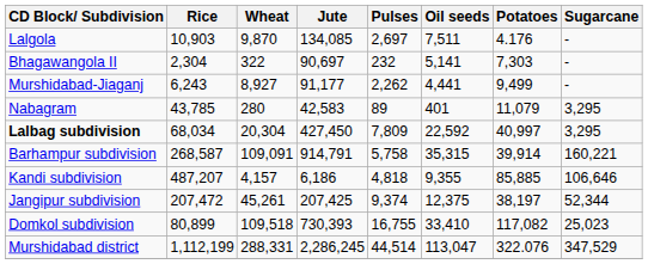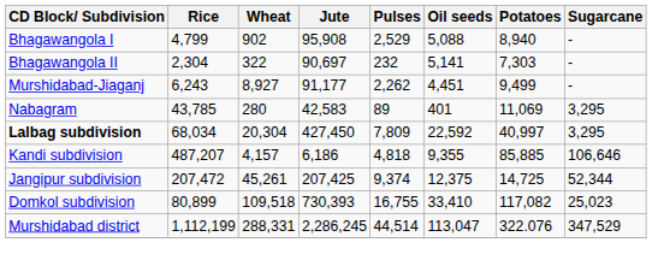- row: Lalgola | 10,903 | 9,870 | 134,085 | 2,697 | 7,511 | 4.176 | -
+ row: Bhagawangola I | 4,799 | 902 | 95,908 | 2,529 | 5,088 | 8,940 | -
Murshidabad-Jiaganj | Oil seeds: 4,441 -> 4,451
Nabagram | Potatoes: 11,079 -> 11,069
- row: Barhampur subdivision | 268,587 | 109,091 | 914,791 | 5,758 | 35,315 | 39,914 | 160,221
Jangipur subdivision | Potatoes: 38,197 -> 14,725
